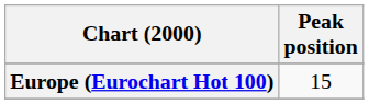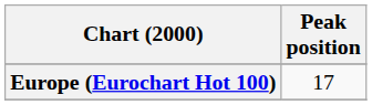Europe (Eurochart Hot 100) | Peak position: 15 -> 17
